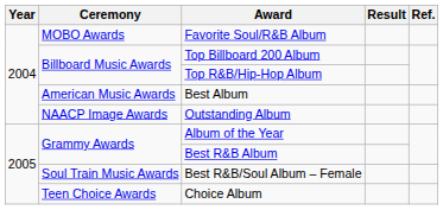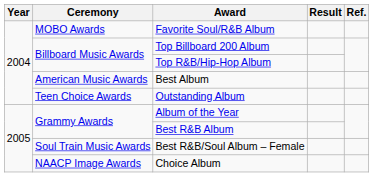Outstanding Album | Ceremony: NAACP Image Awards -> Teen Choice Awards
Choice Album | Ceremony: Teen Choice Awards -> NAACP Image Awards
